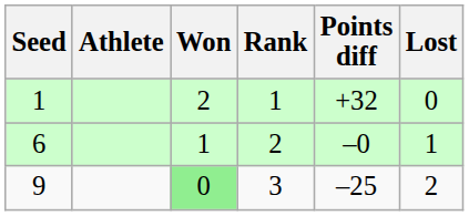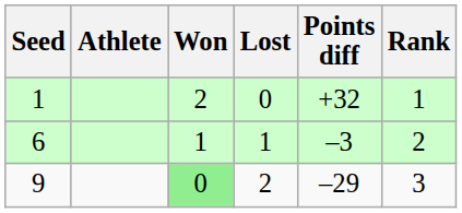columns swapped: Lost <-> Rank
6 | Points diff: –0 -> –3
9 | Points diff: –25 -> –29
